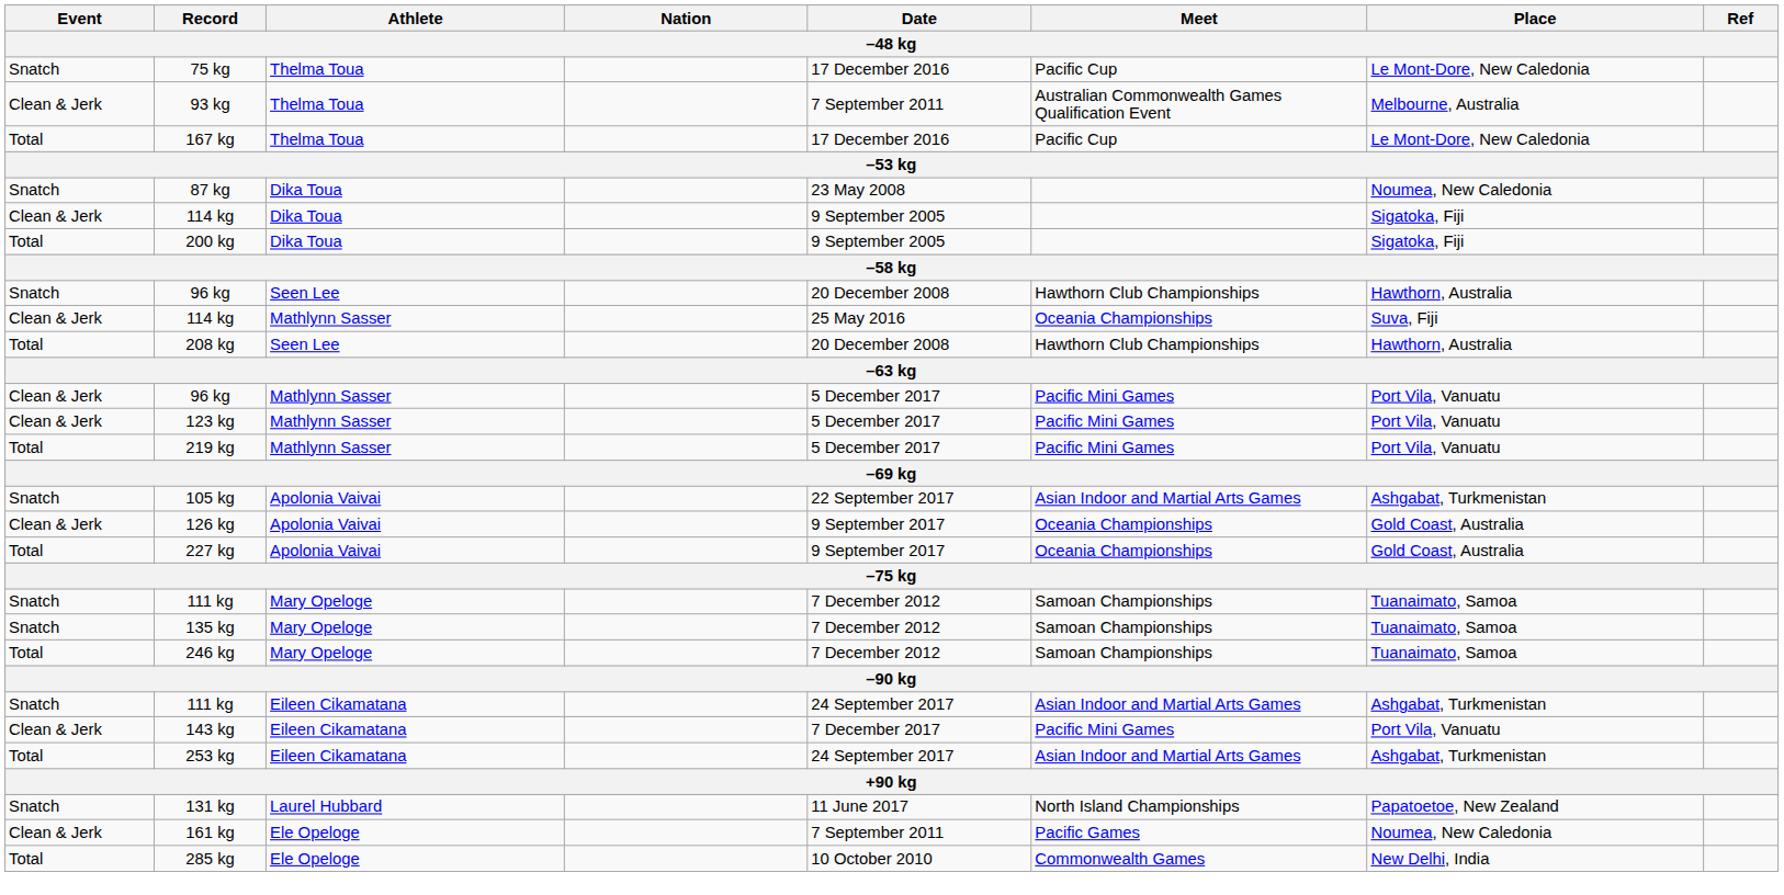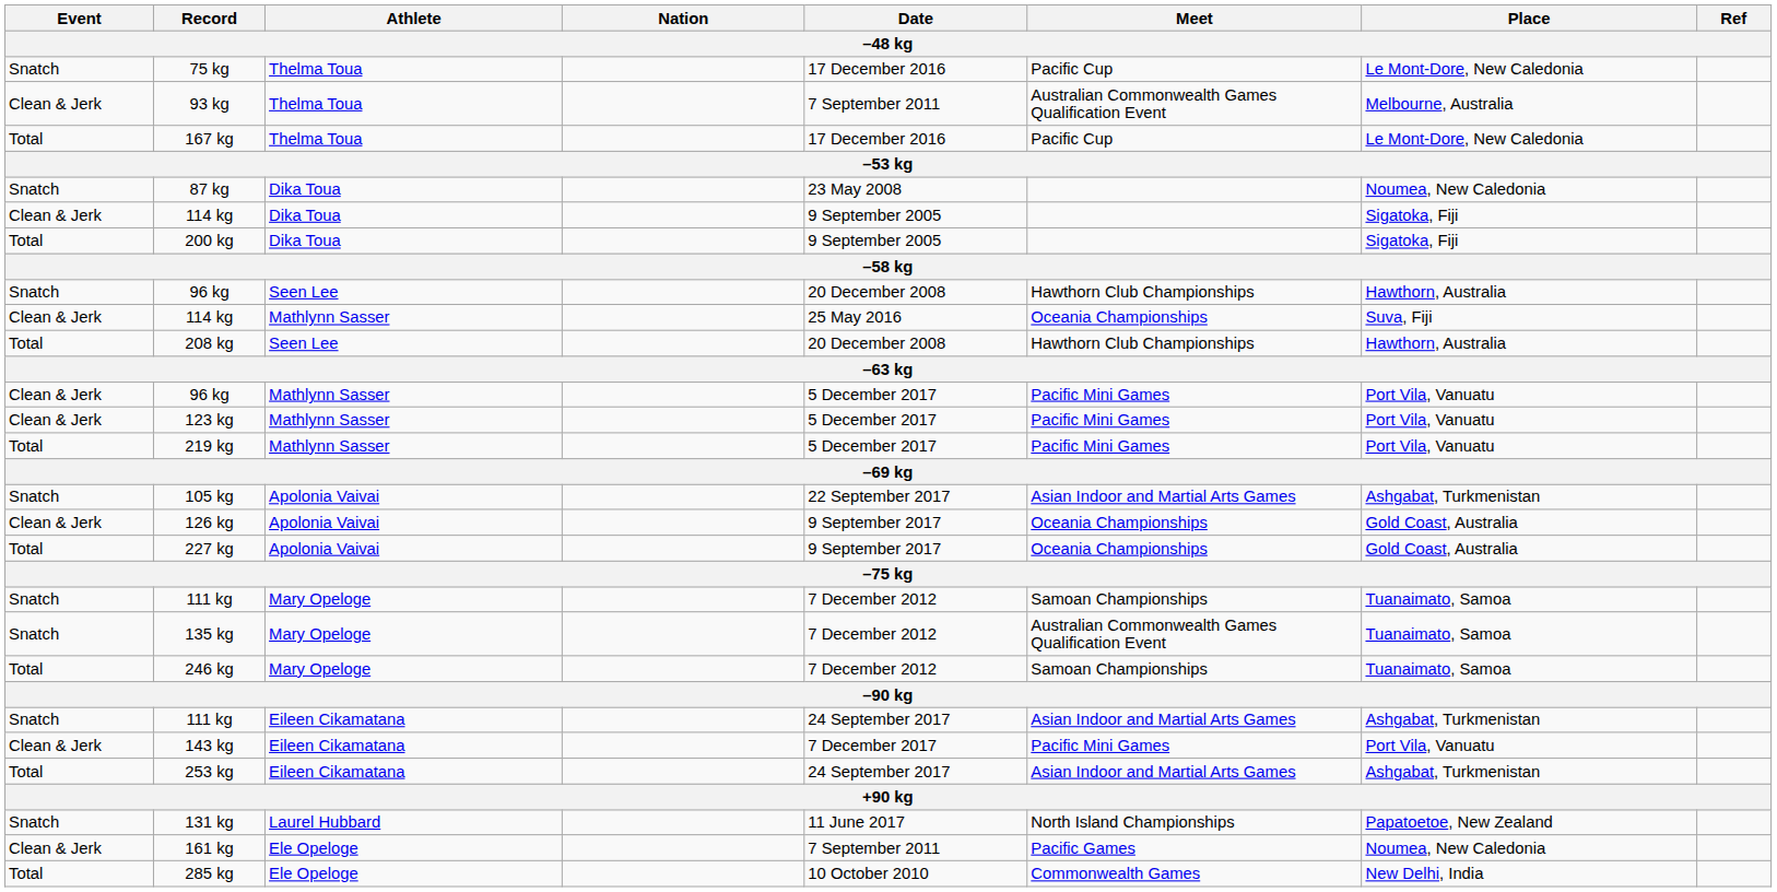135 kg | Meet: Samoan Championships -> Australian Commonwealth Games Qualification Event
